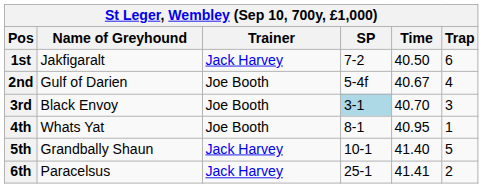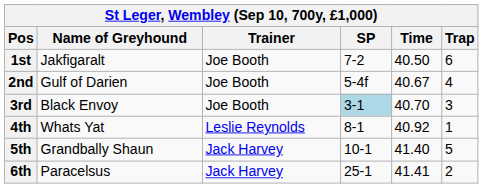1st | Trainer: Jack Harvey -> Joe Booth
4th | Trainer: Joe Booth -> Leslie Reynolds
4th | Time: 40.95 -> 40.92
